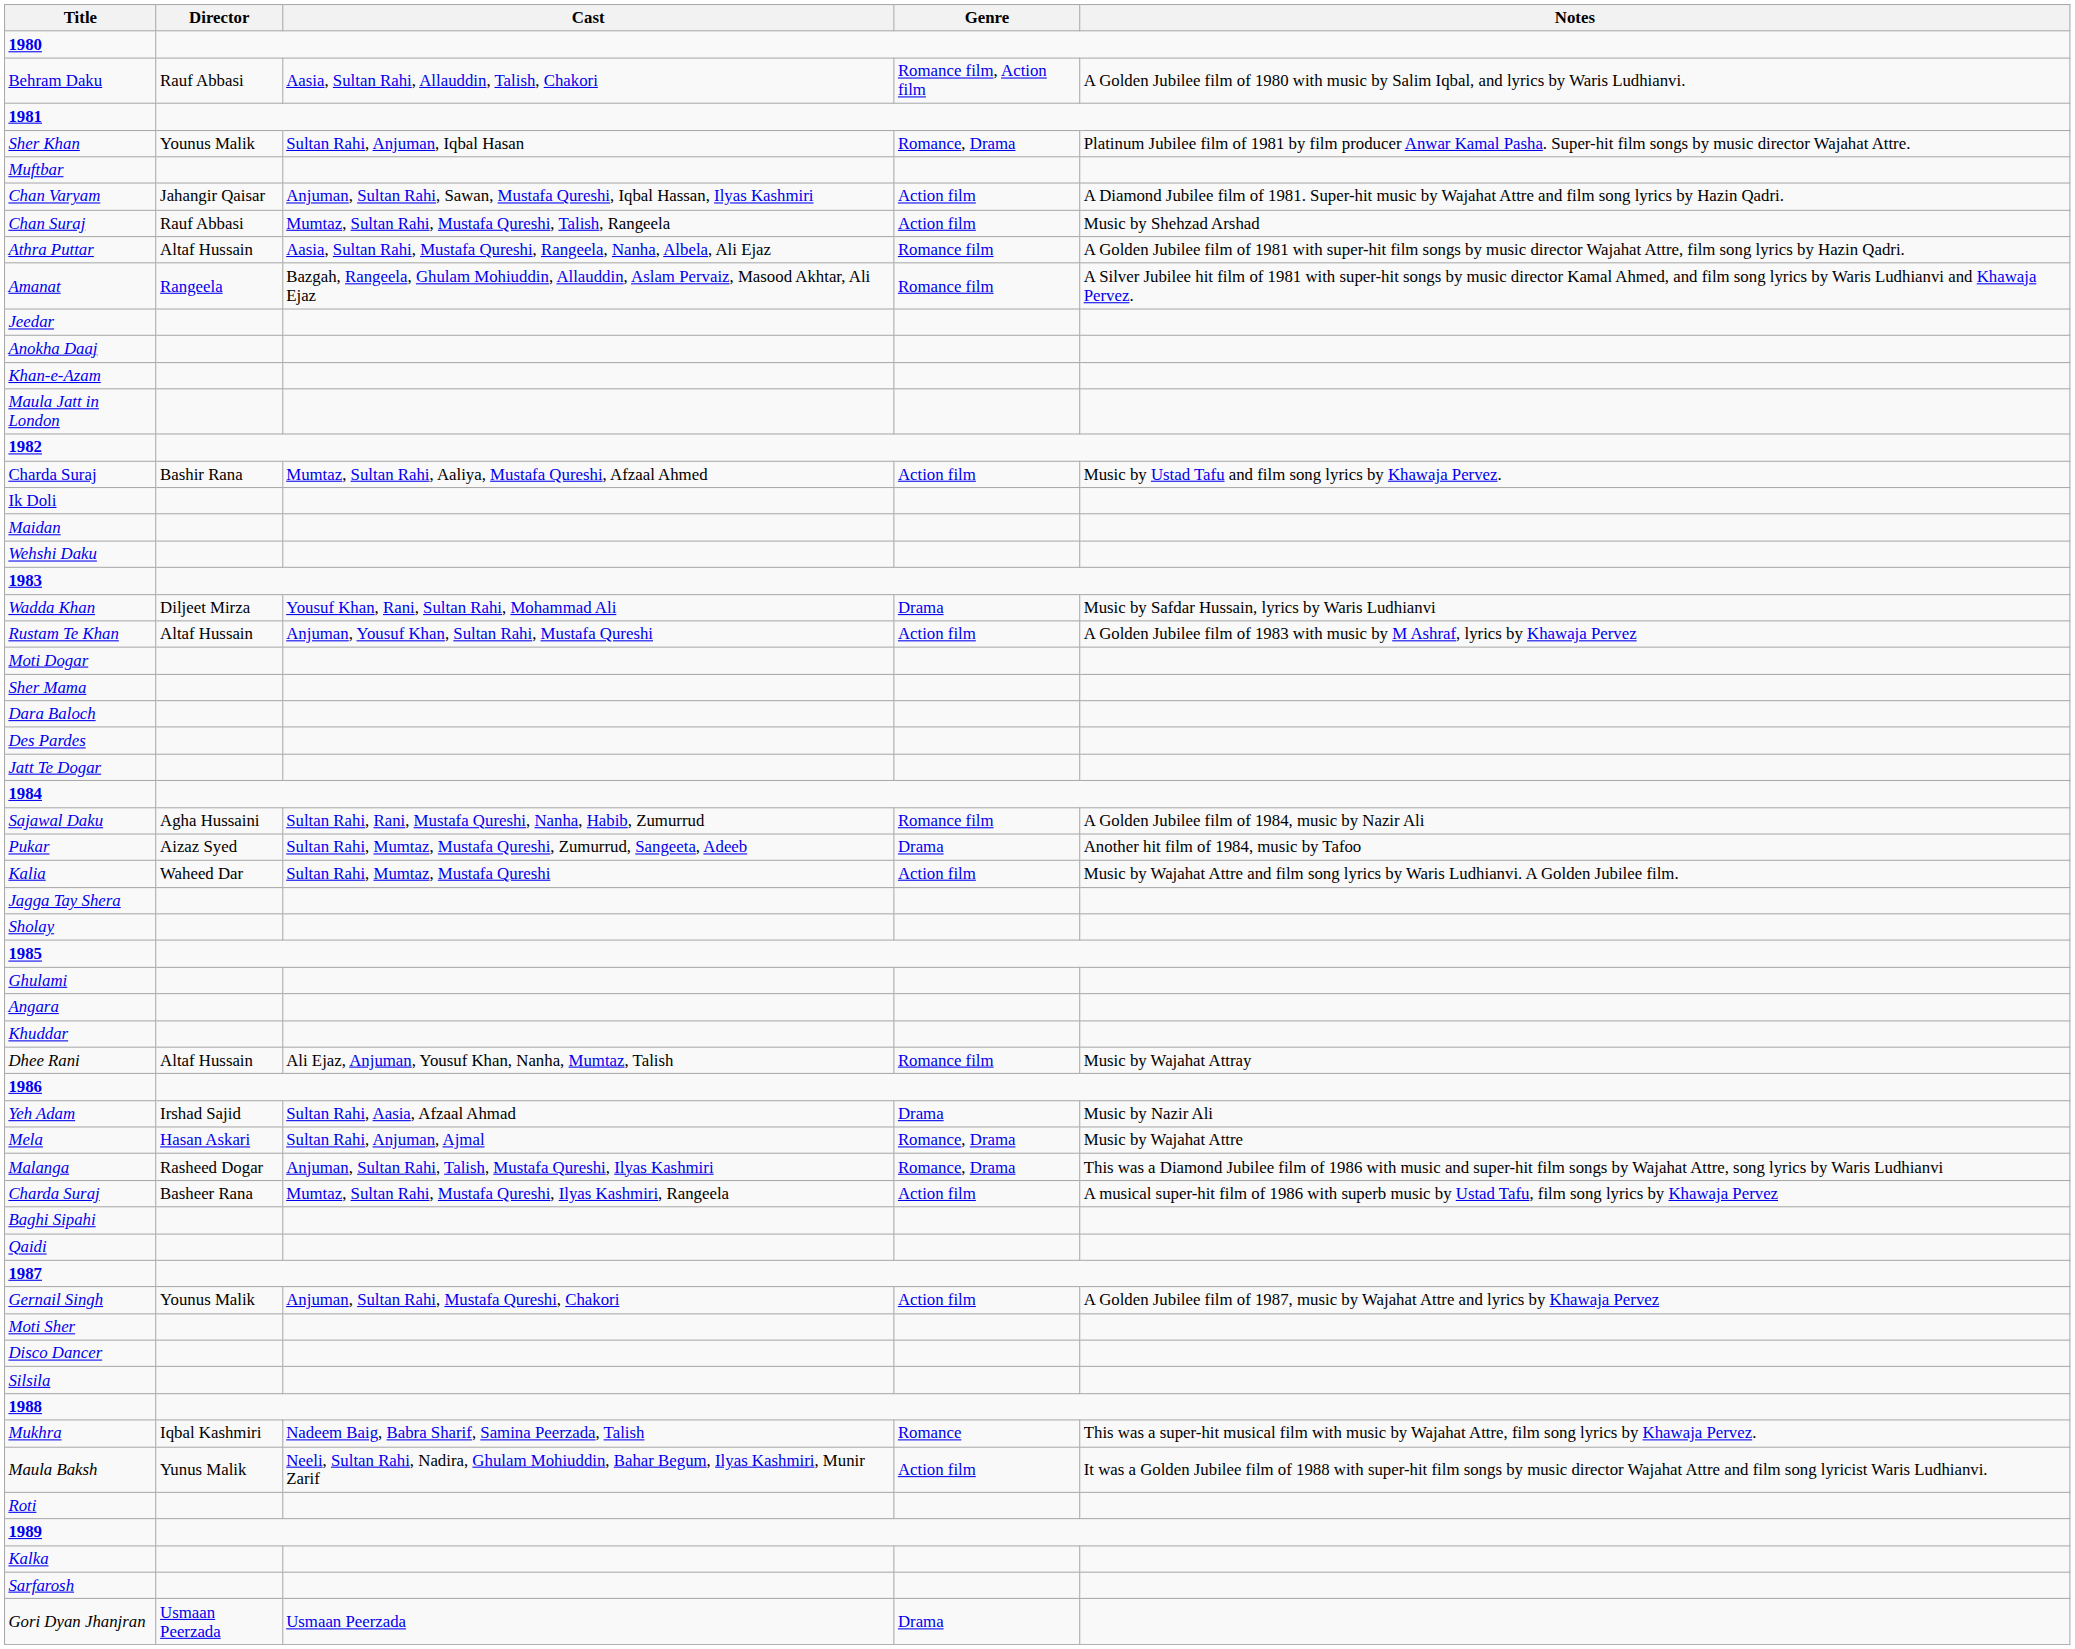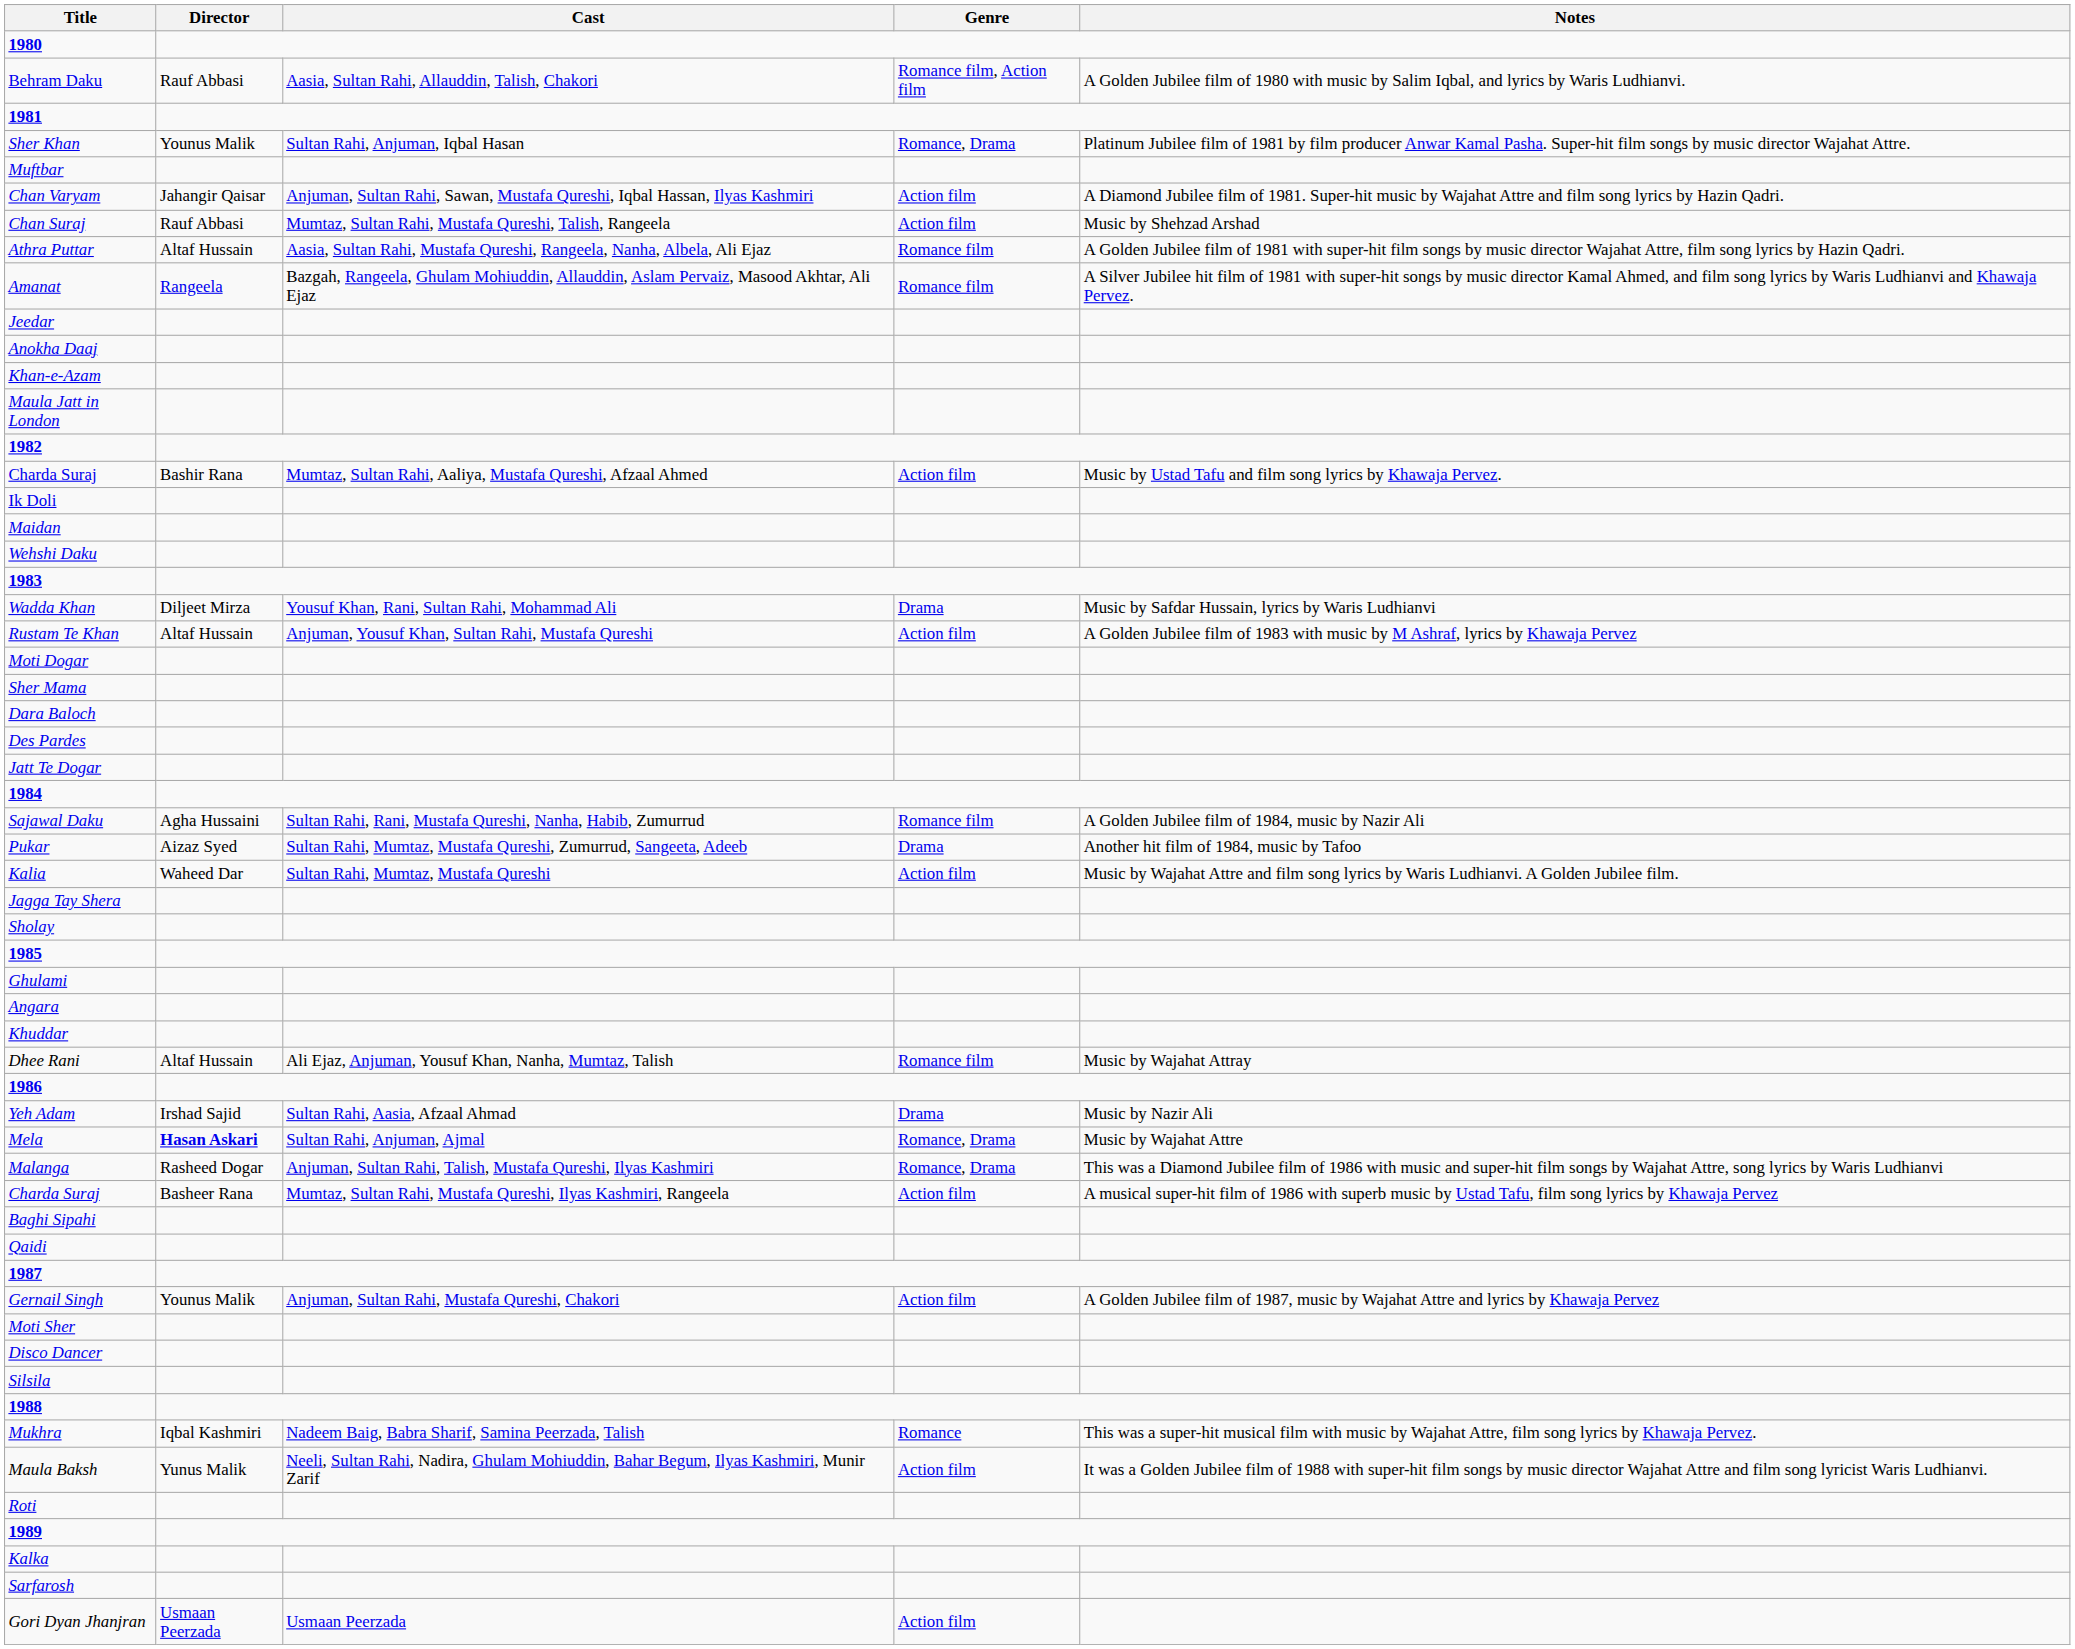Mela | Director: normal -> bold
Gori Dyan Jhanjran | Genre: Drama -> Action film
